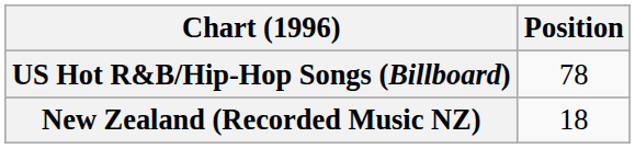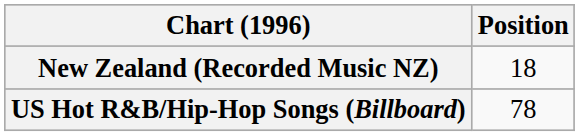rows swapped: New Zealand (Recorded Music NZ) <-> US Hot R&B/Hip-Hop Songs (Billboard)
